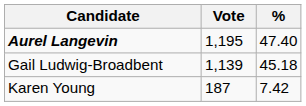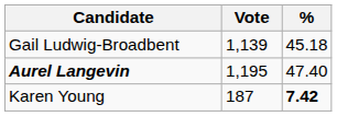rows swapped: Aurel Langevin <-> Gail Ludwig-Broadbent
Karen Young | %: normal -> bold
